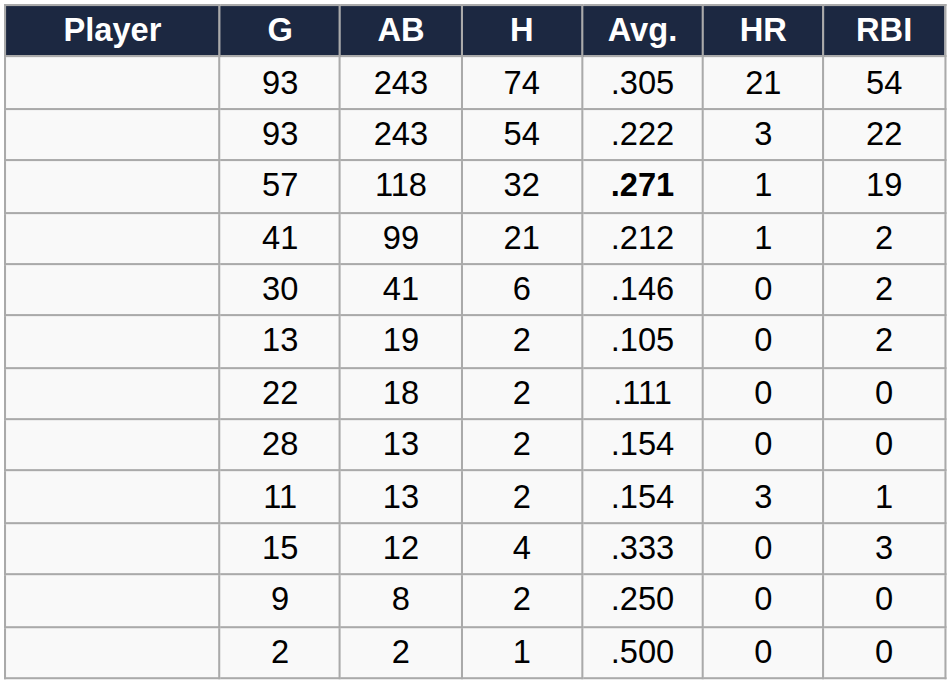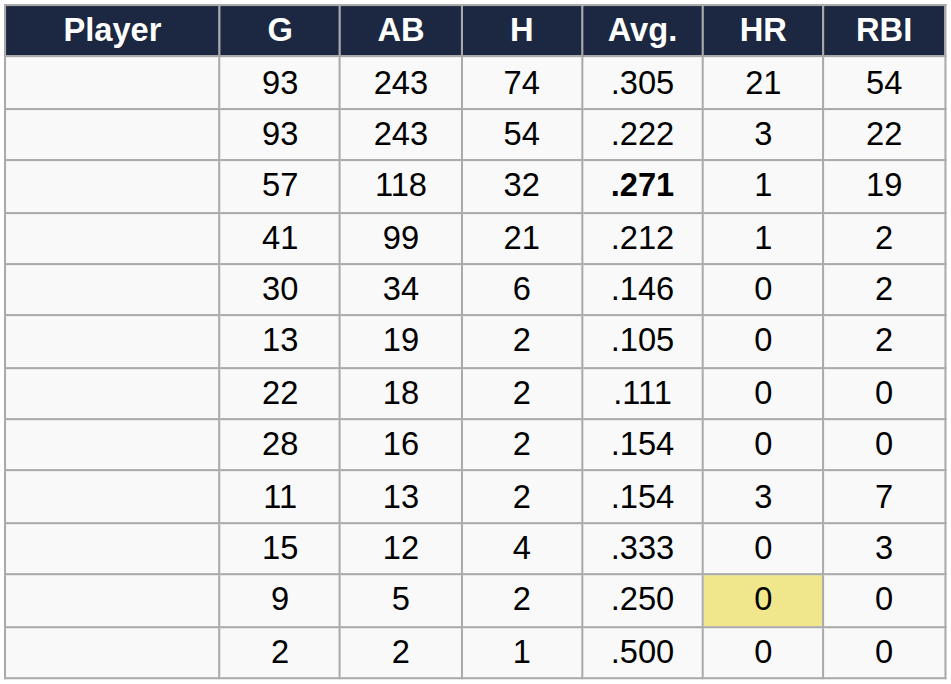30 | AB: 41 -> 34
28 | AB: 13 -> 16
11 | RBI: 1 -> 7
9 | AB: 8 -> 5
9 | HR: no background -> khaki background
